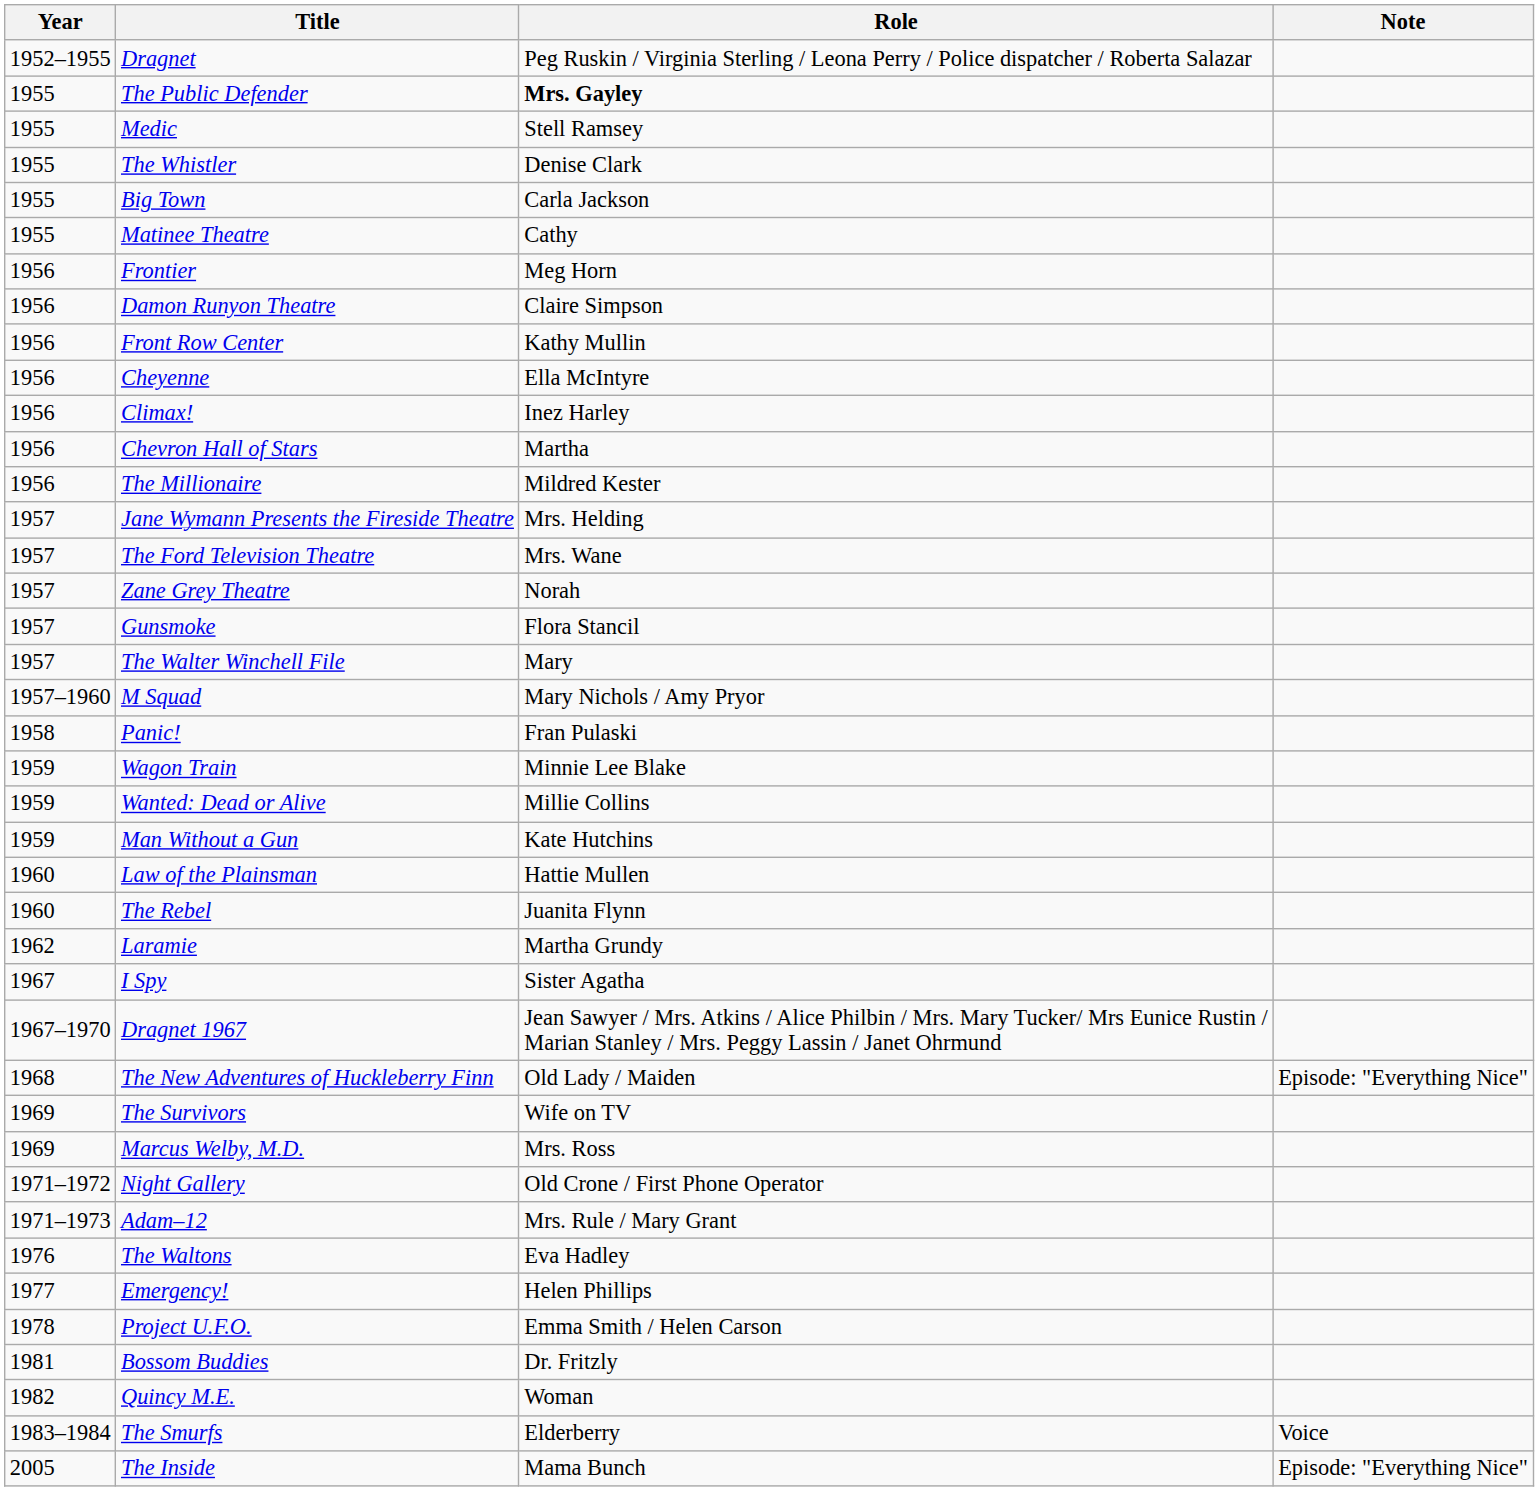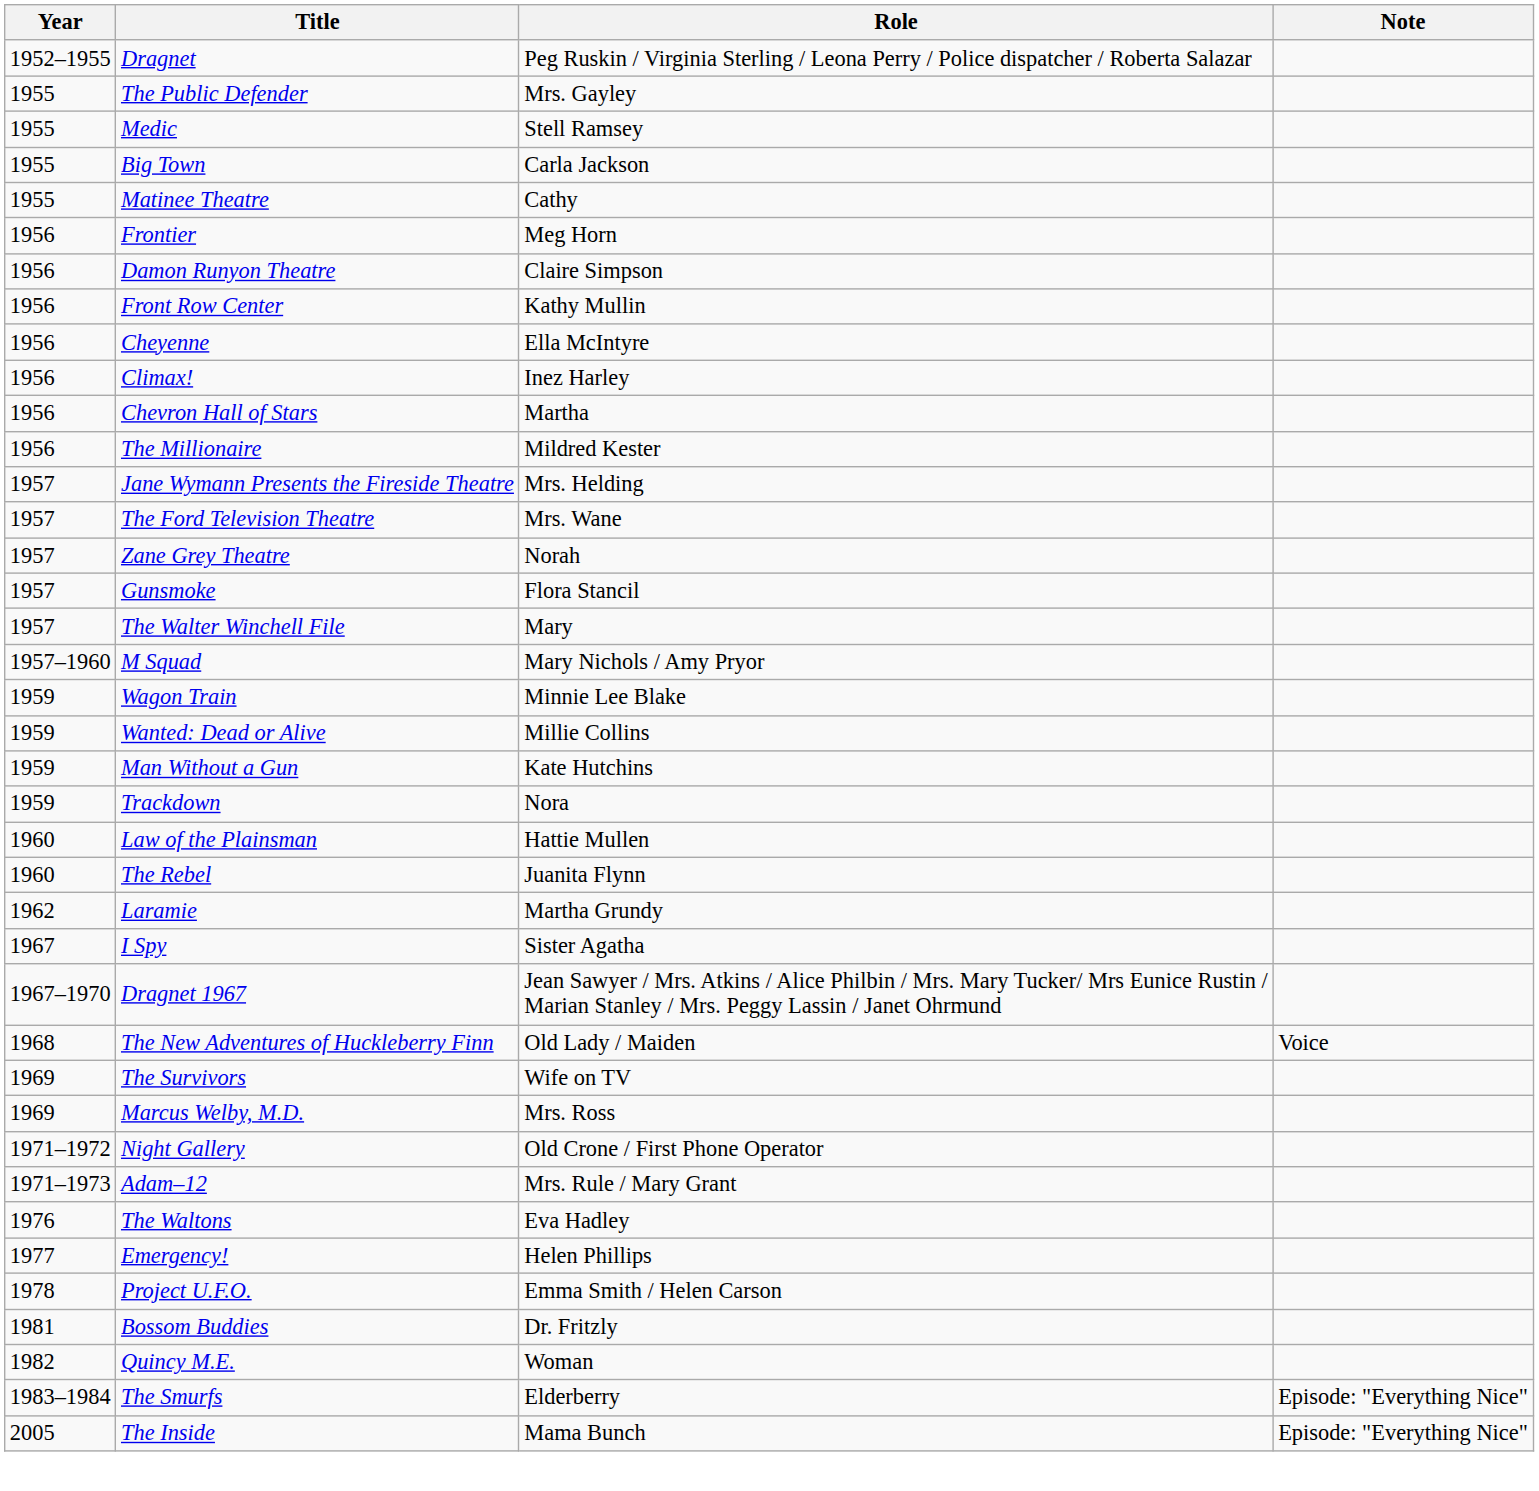The Public Defender | Role: bold -> normal
- row: 1955 | The Whistler | Denise Clark
- row: 1958 | Panic! | Fran Pulaski
+ row: 1959 | Trackdown | Nora
The New Adventures of Huckleberry Finn | Note: Episode: "Everything Nice" -> Voice
The Smurfs | Note: Voice -> Episode: "Everything Nice"
